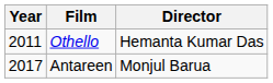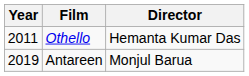Antareen | Year: 2017 -> 2019
